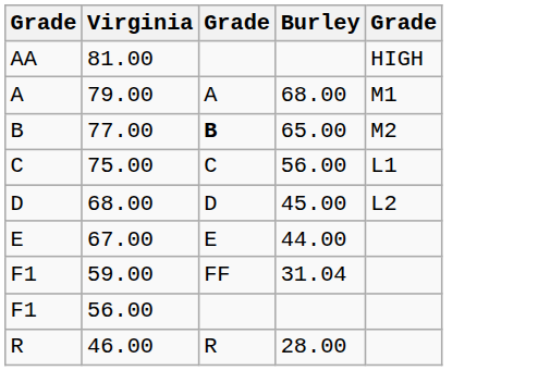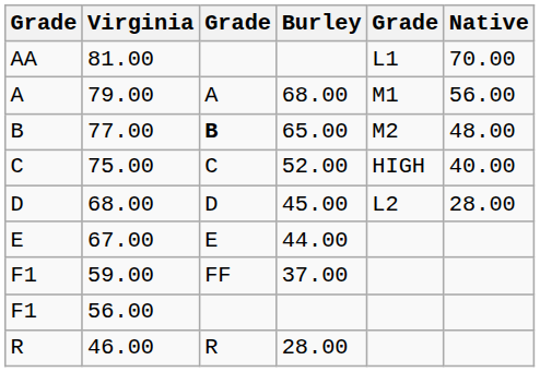+ column: Native | 70.00 | 56.00 | 48.00 | 40.00 | 28.00
81.00 | column 5: HIGH -> L1
75.00 | Burley: 56.00 -> 52.00
75.00 | column 5: L1 -> HIGH
59.00 | Burley: 31.04 -> 37.00
